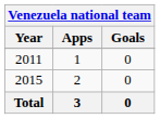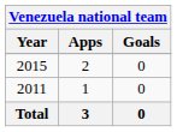rows swapped: 2011 <-> 2015
